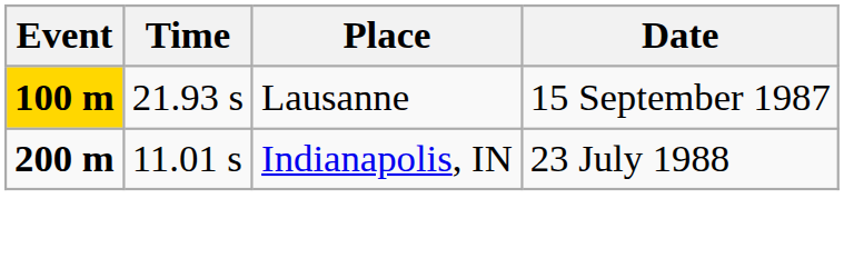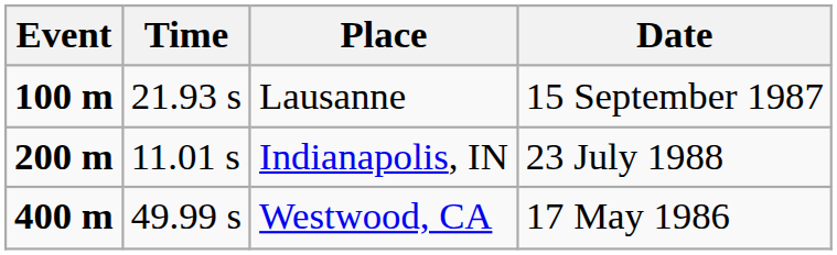Lausanne | Event: gold background -> no background
+ row: 400 m | 49.99 s | Westwood, CA | 17 May 1986
